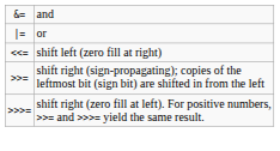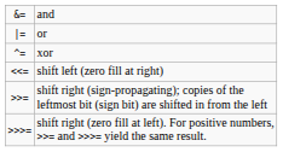+ row: ^= | xor
